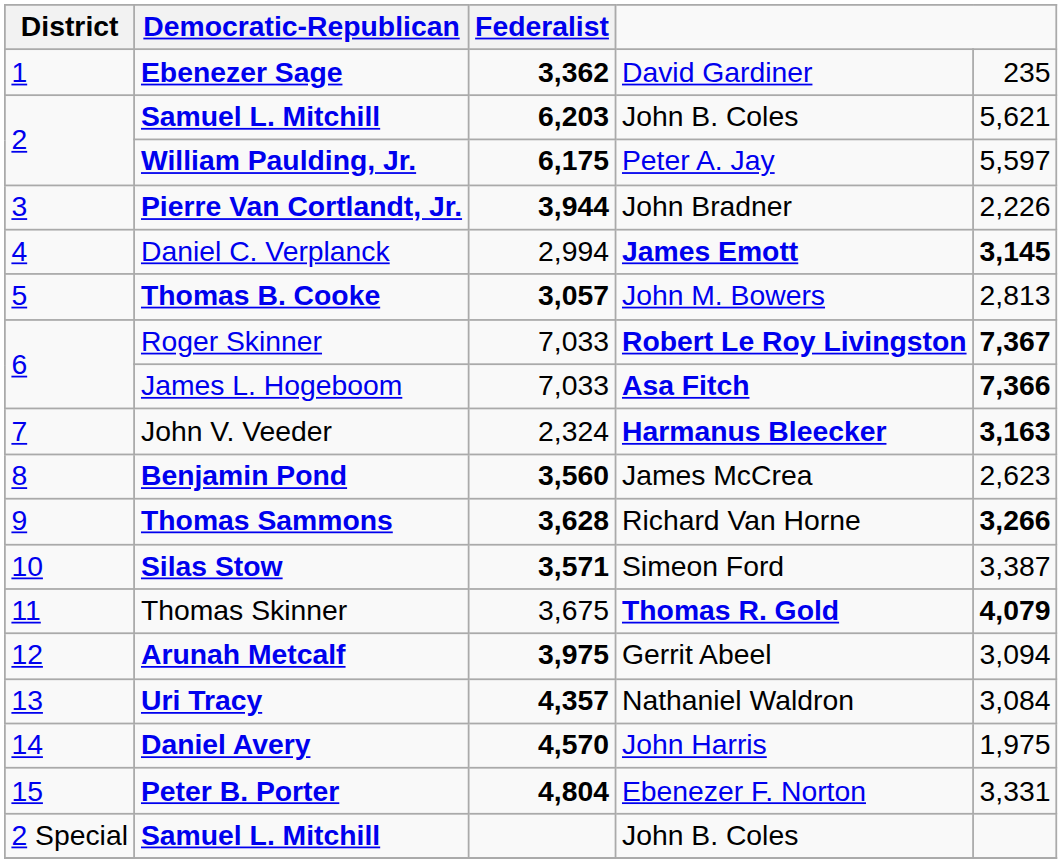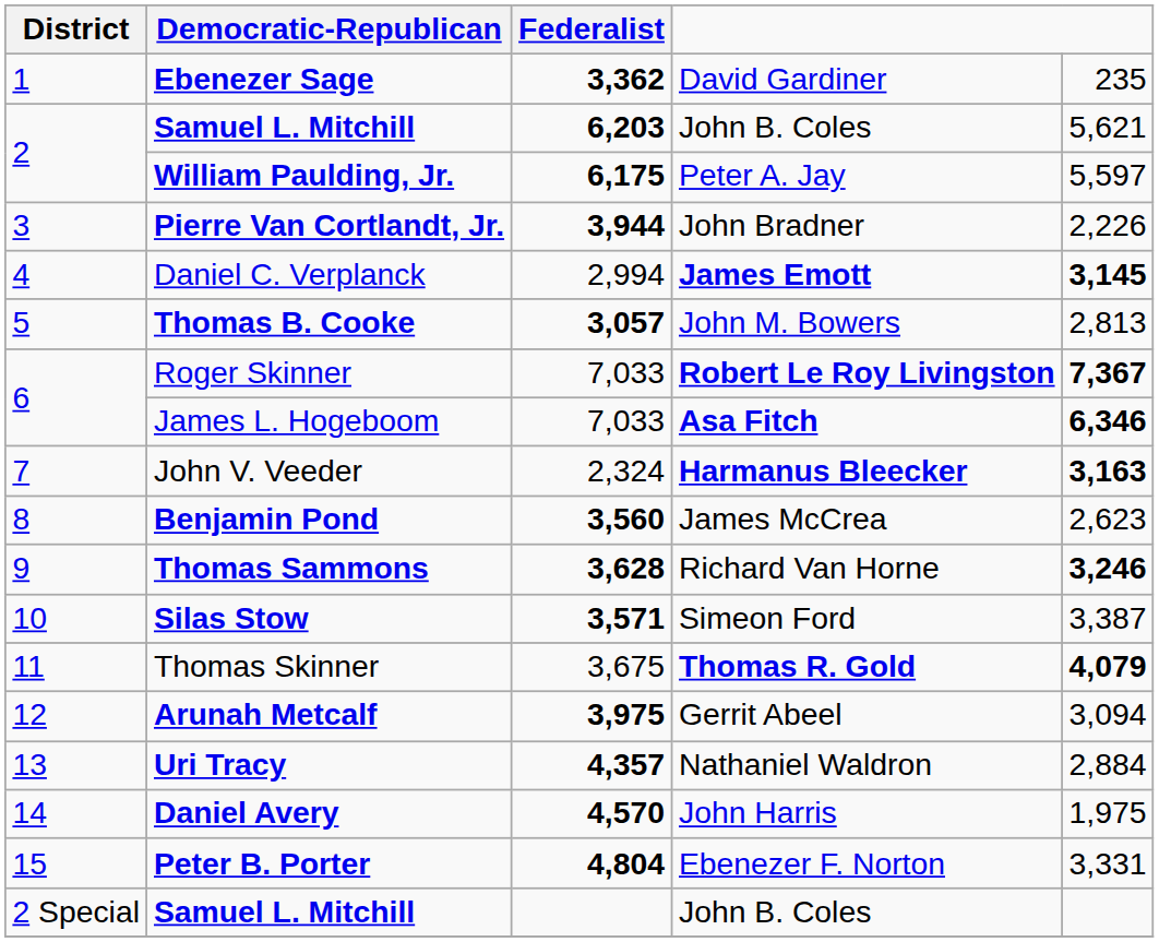James L. Hogeboom | column 5: 7,366 -> 6,346
Thomas Sammons | column 5: 3,266 -> 3,246
Uri Tracy | column 5: 3,084 -> 2,884
